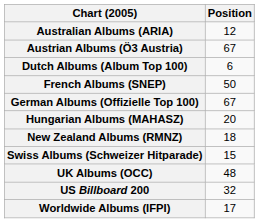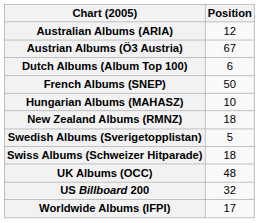- row: German Albums (Offizielle Top 100) | 67
Hungarian Albums (MAHASZ) | Position: 20 -> 10
+ row: Swedish Albums (Sverigetopplistan) | 5
Swiss Albums (Schweizer Hitparade) | Position: 15 -> 18
